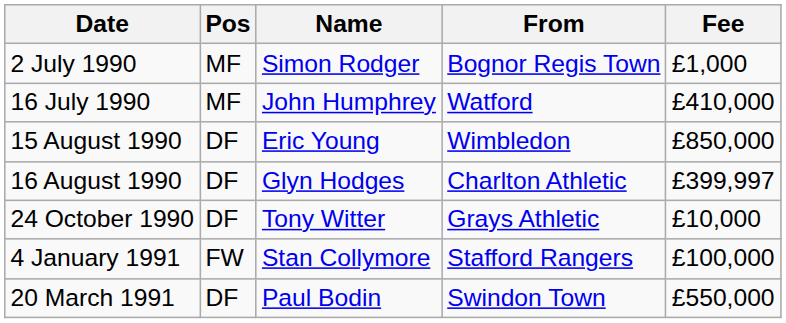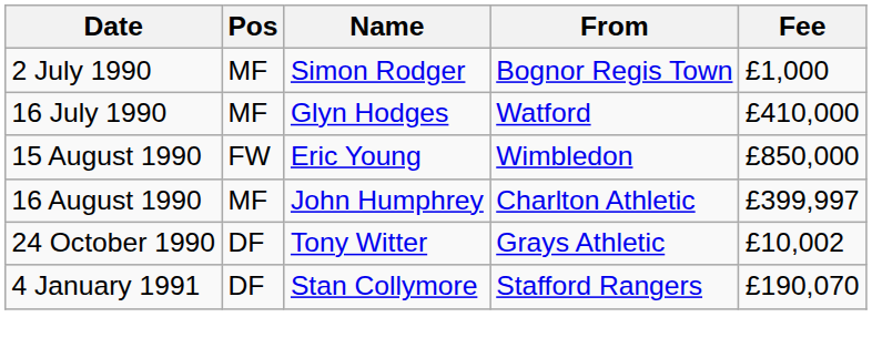16 July 1990 | Name: John Humphrey -> Glyn Hodges
15 August 1990 | Pos: DF -> FW
16 August 1990 | Pos: DF -> MF
16 August 1990 | Name: Glyn Hodges -> John Humphrey
24 October 1990 | Fee: £10,000 -> £10,002
4 January 1991 | Pos: FW -> DF
4 January 1991 | Fee: £100,000 -> £190,070
- row: 20 March 1991 | DF | Paul Bodin | Swindon Town | £550,000
